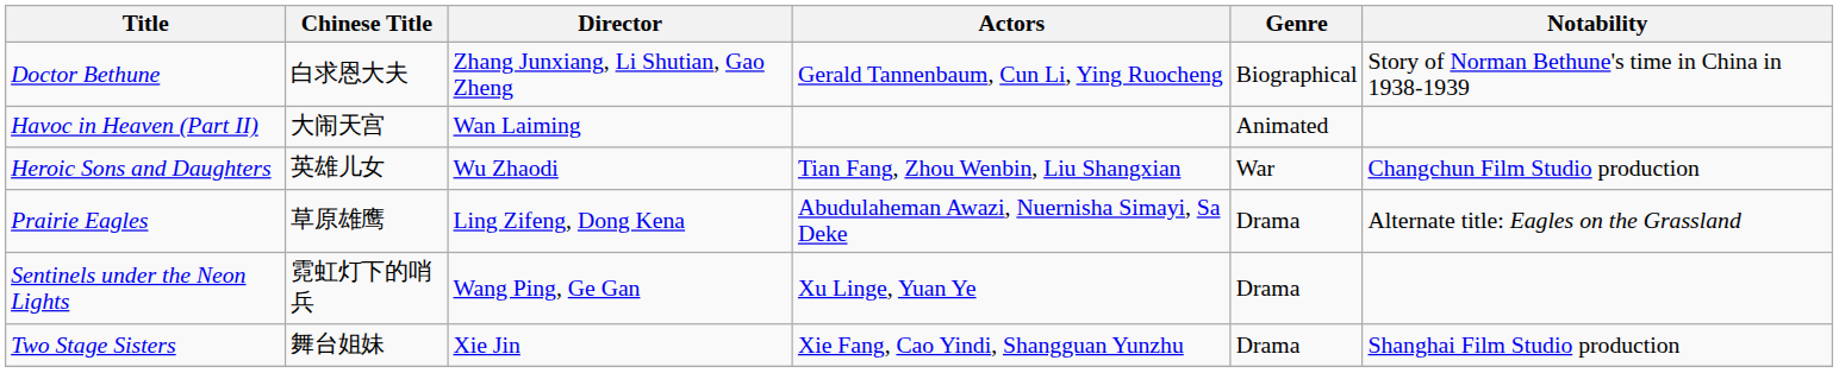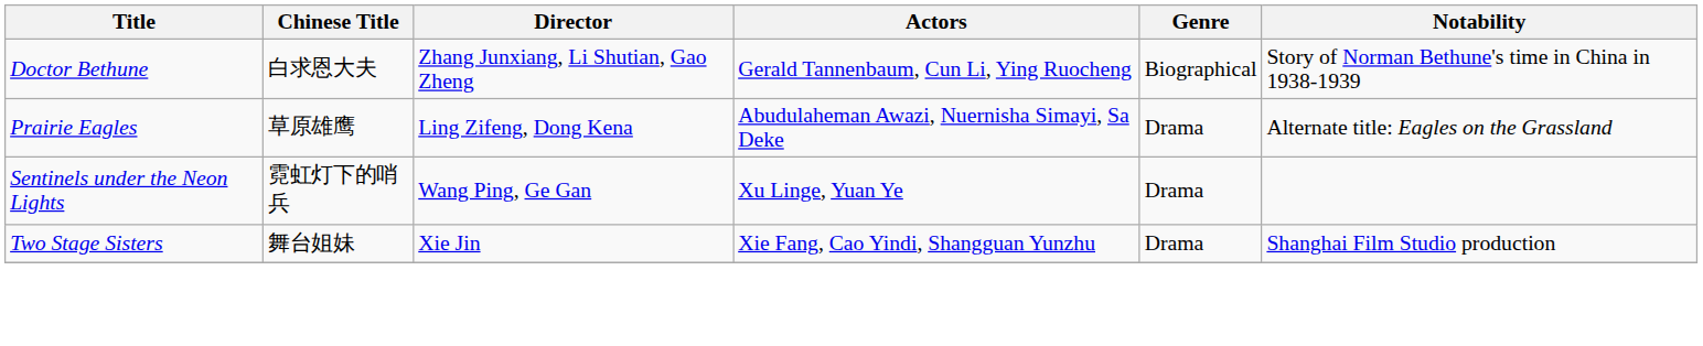- row: Havoc in Heaven (Part II) | 大闹天宫 | Wan Laiming | Animated
- row: Heroic Sons and Daughters | 英雄儿女 | Wu Zhaodi | Tian Fang, Zhou Wenbin, Liu Shangxian | War | Changchun Film Studio production
